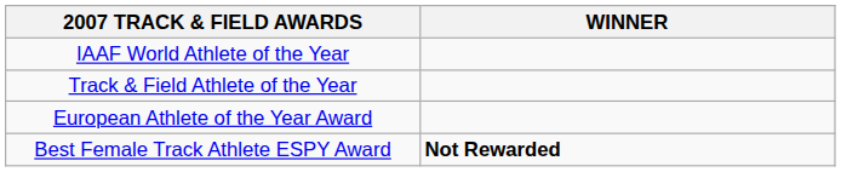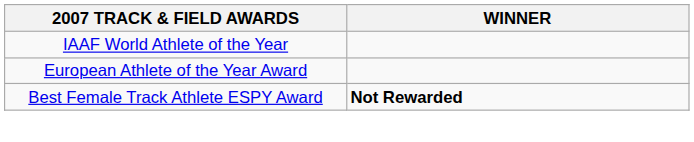- row: Track & Field Athlete of the Year
